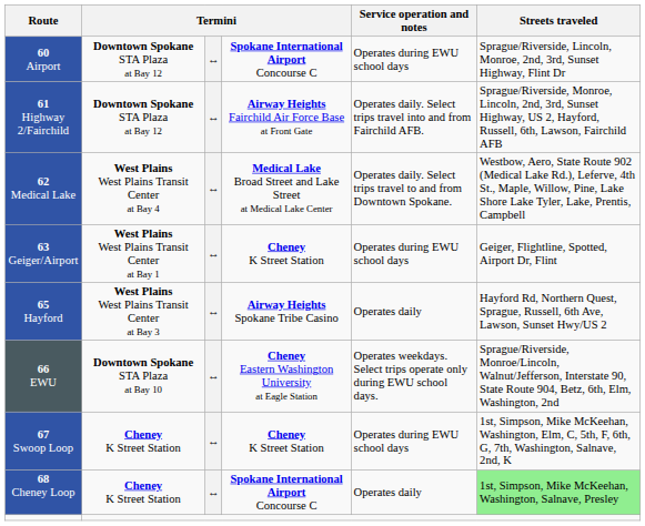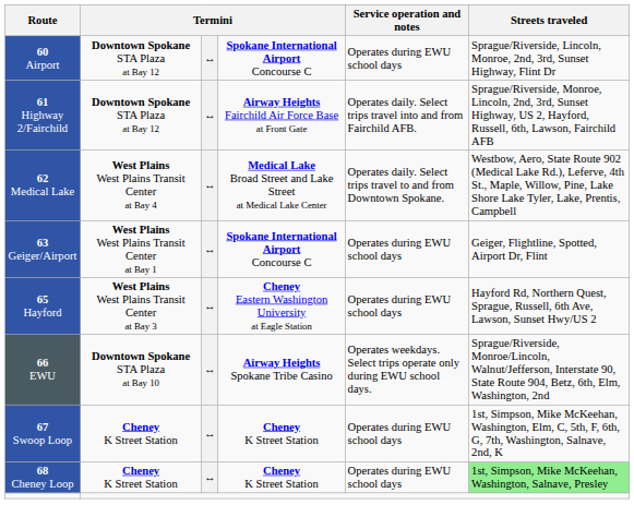63 Geiger/Airport | column 4: Cheney K Street Station -> Spokane International Airport Concourse C
65 Hayford | column 4: Airway Heights Spokane Tribe Casino -> Cheney Eastern Washington University at Eagle Station
65 Hayford | Service operation and notes: Operates daily -> Operates during EWU school days
66 EWU | column 4: Cheney Eastern Washington University at Eagle Station -> Airway Heights Spokane Tribe Casino
68 Cheney Loop | column 4: Spokane International Airport Concourse C -> Cheney K Street Station
68 Cheney Loop | Service operation and notes: Operates daily -> Operates during EWU school days
